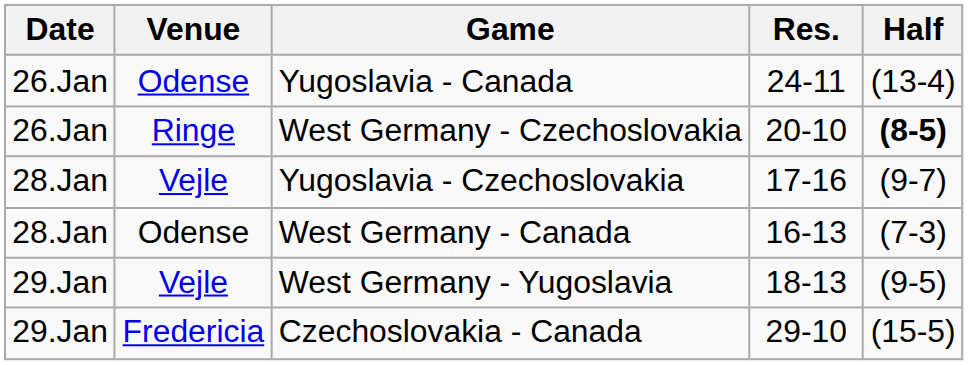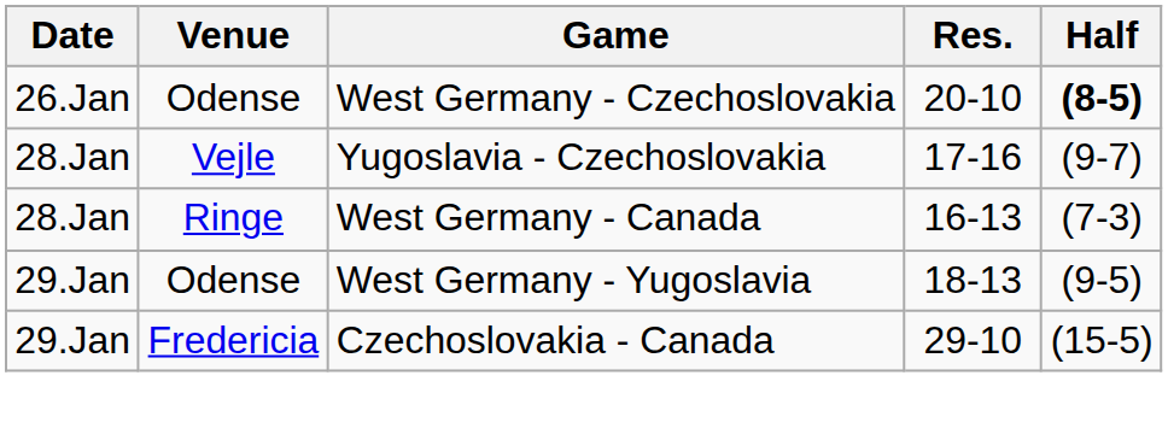- row: 26.Jan | Odense | Yugoslavia - Canada | 24-11 | (13-4)
West Germany - Czechoslovakia | Venue: Ringe -> Odense
West Germany - Canada | Venue: Odense -> Ringe
West Germany - Yugoslavia | Venue: Vejle -> Odense
